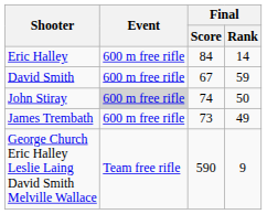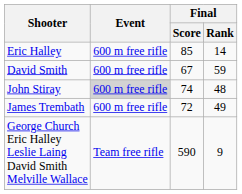Eric Halley | Final / Score: 84 -> 85
John Stiray | Final / Rank: 50 -> 48
James Trembath | Final / Score: 73 -> 72
